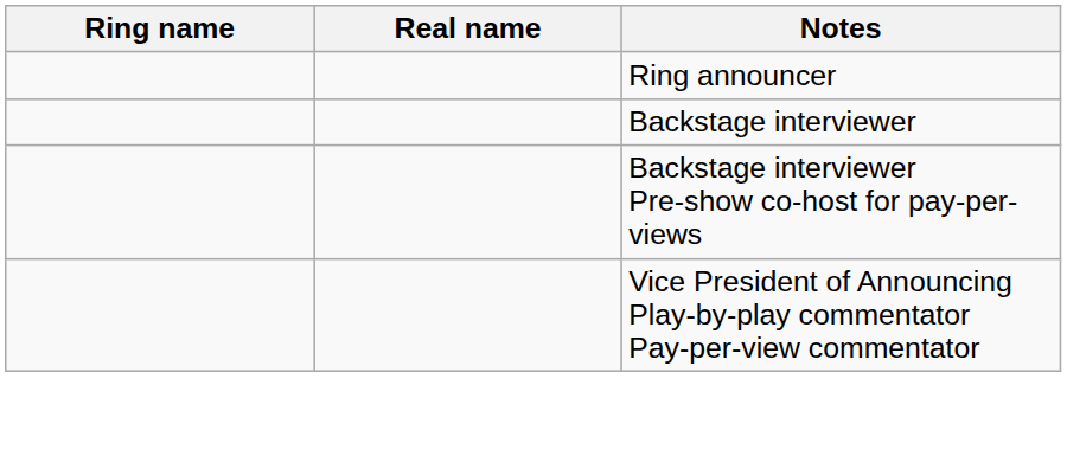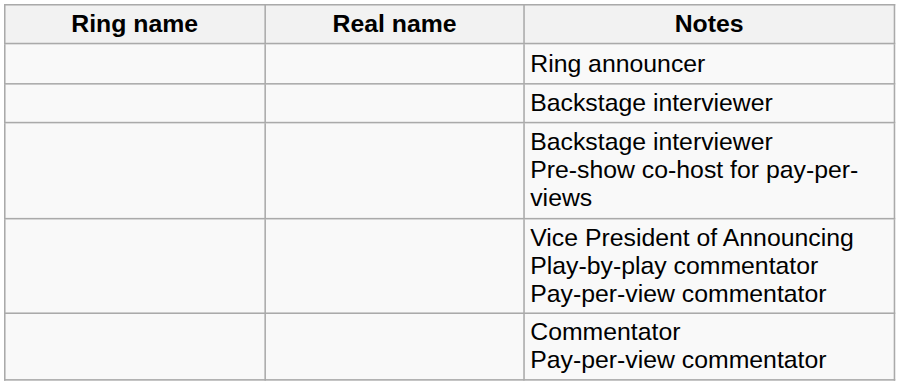+ row: Commentator Pay-per-view commentator
